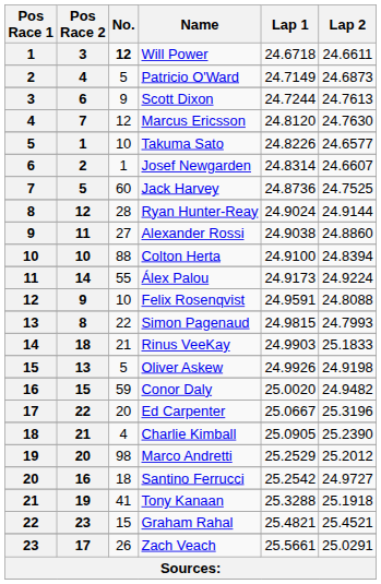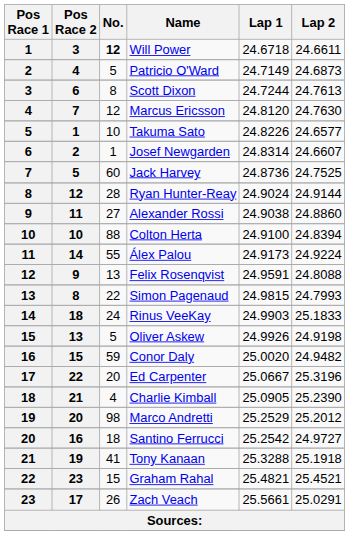Scott Dixon | No.: 9 -> 8
Felix Rosenqvist | No.: 10 -> 13
Rinus VeeKay | No.: 21 -> 24
